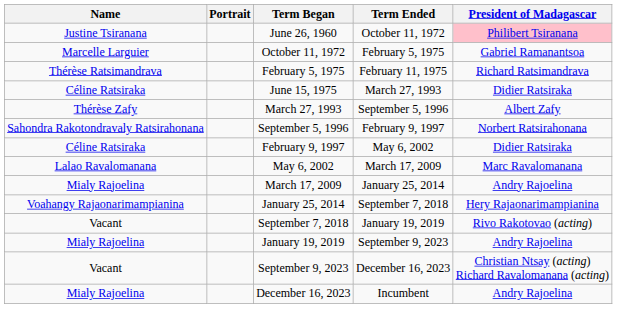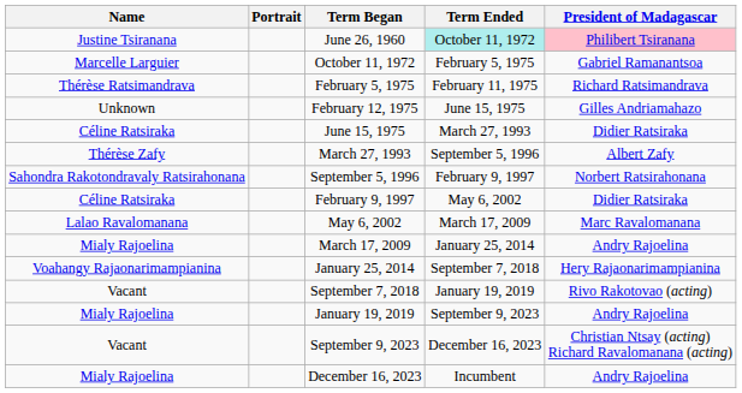June 26, 1960 | Term Ended: no background -> paleturquoise background
+ row: Unknown | February 12, 1975 | June 15, 1975 | Gilles Andriamahazo
